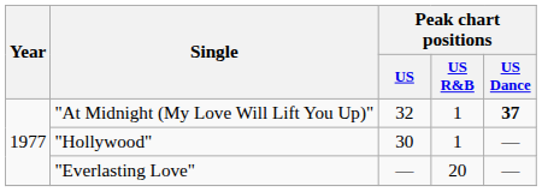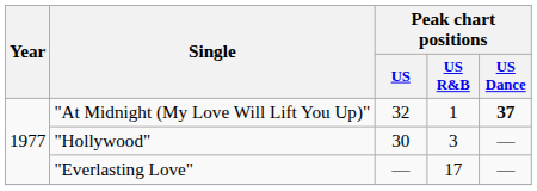"Hollywood" | Peak chart positions / US R&B: 1 -> 3
"Everlasting Love" | Peak chart positions / US R&B: 20 -> 17
